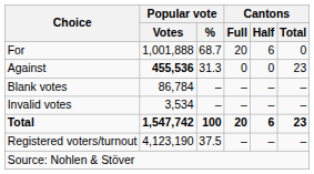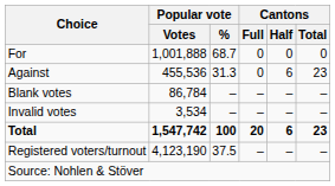For | Cantons / Full: 20 -> 0
For | Cantons / Half: 6 -> 0
Against | Popular vote / Votes: bold -> normal
Against | Cantons / Half: 0 -> 6
